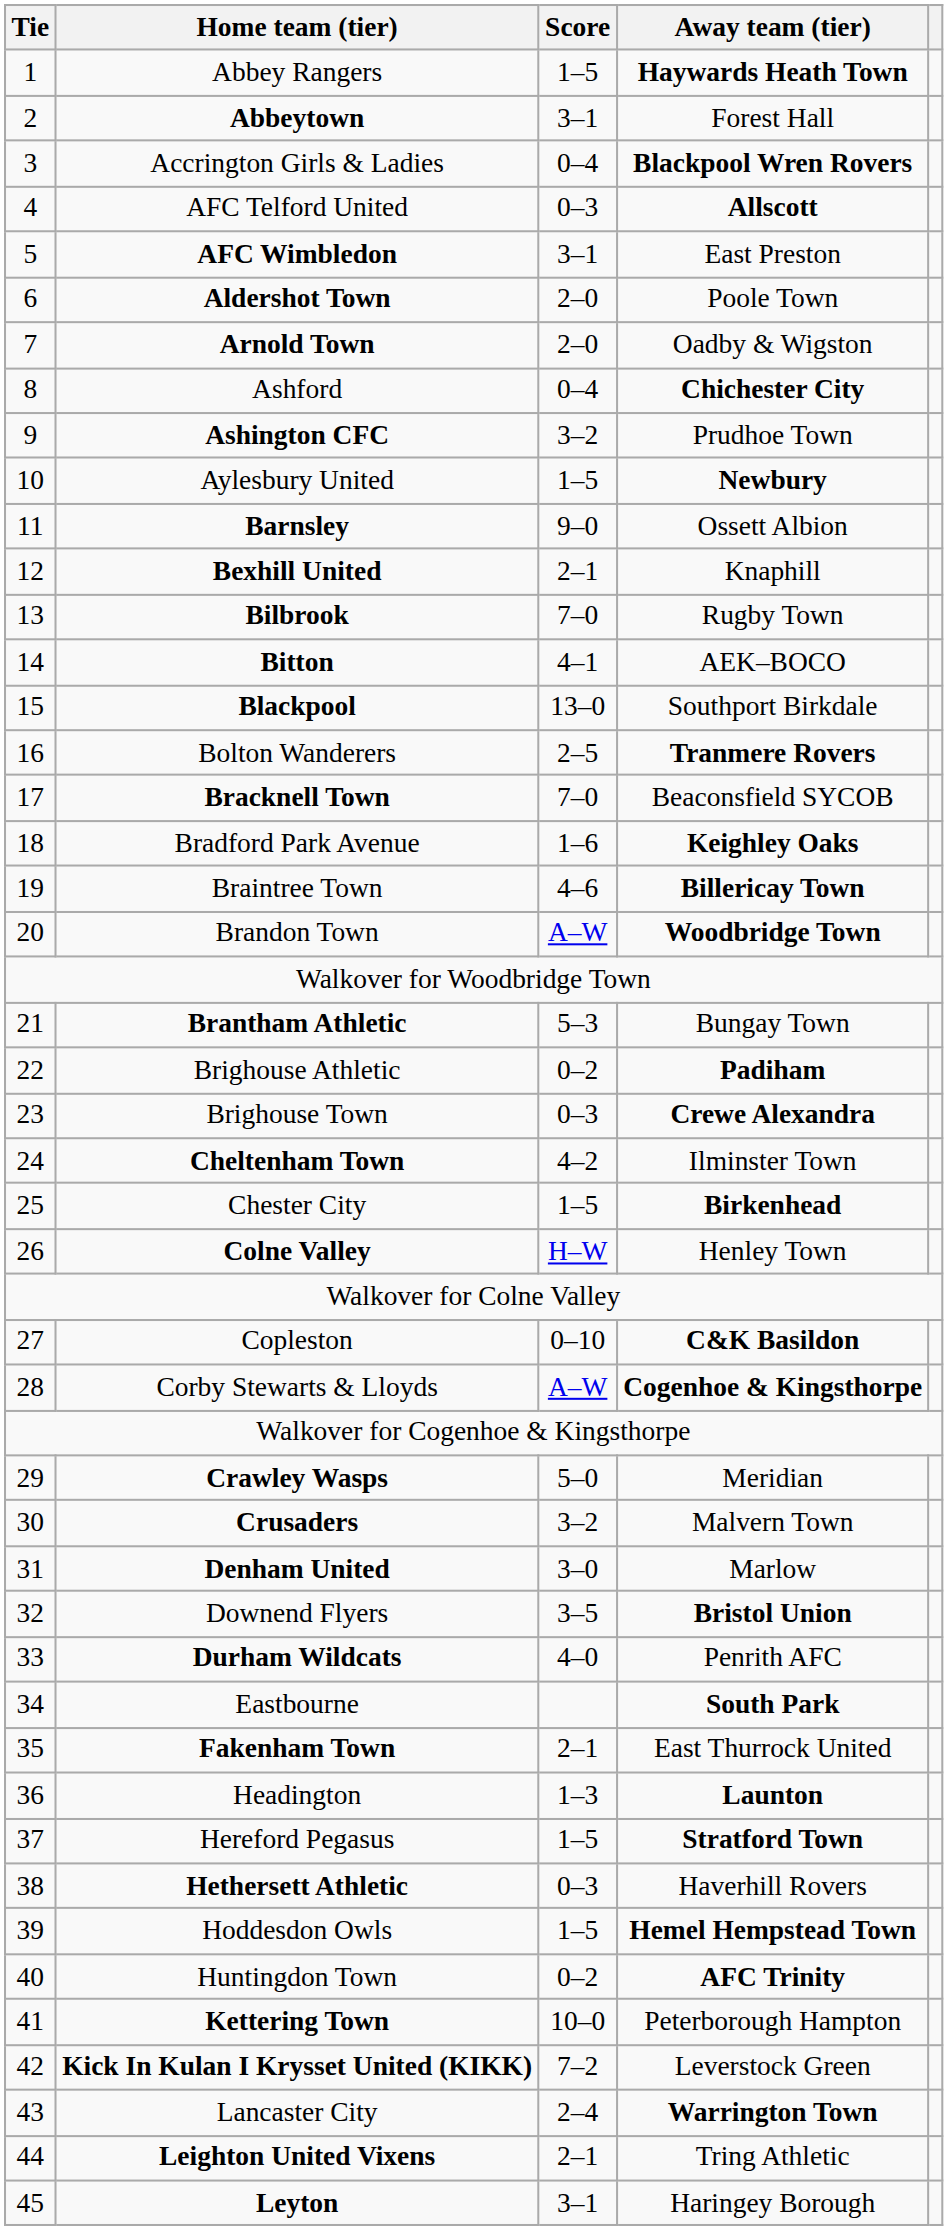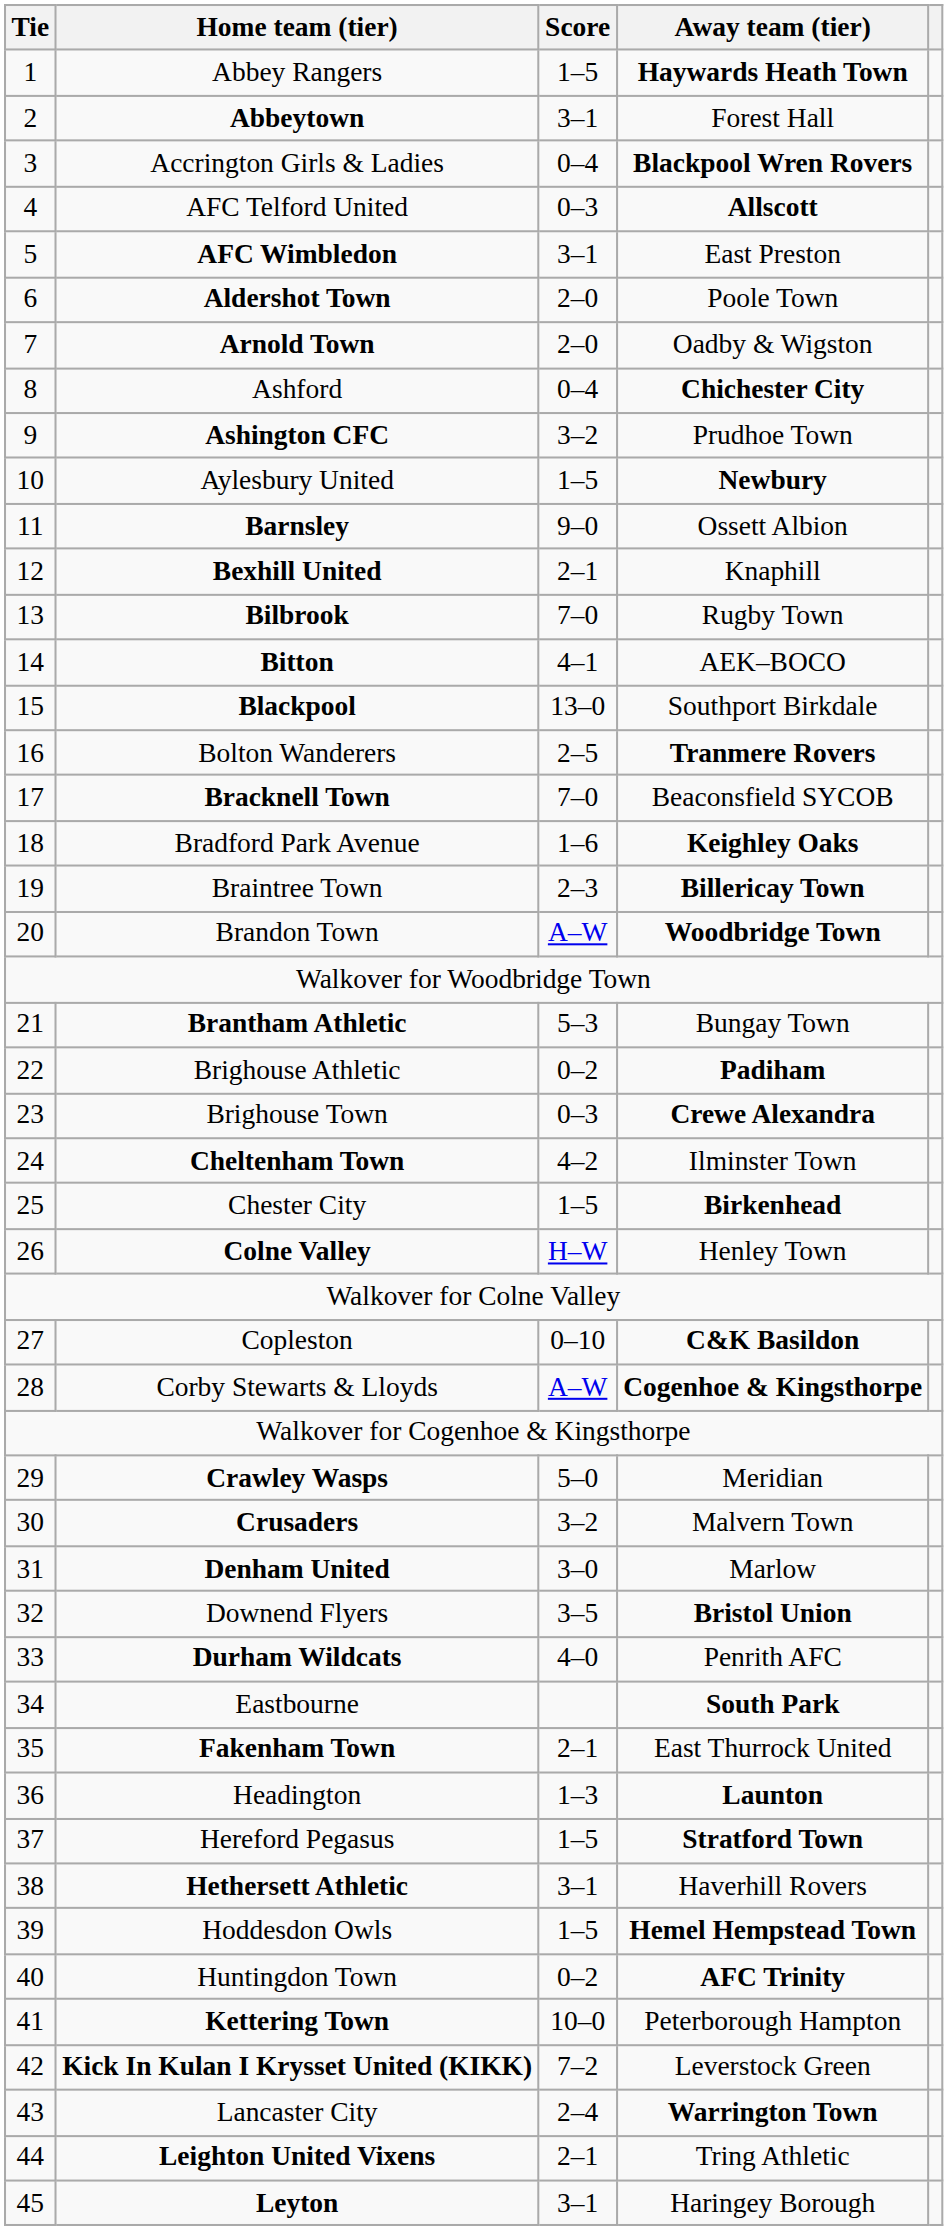Braintree Town | Score: 4–6 -> 2–3
Hethersett Athletic | Score: 0–3 -> 3–1
